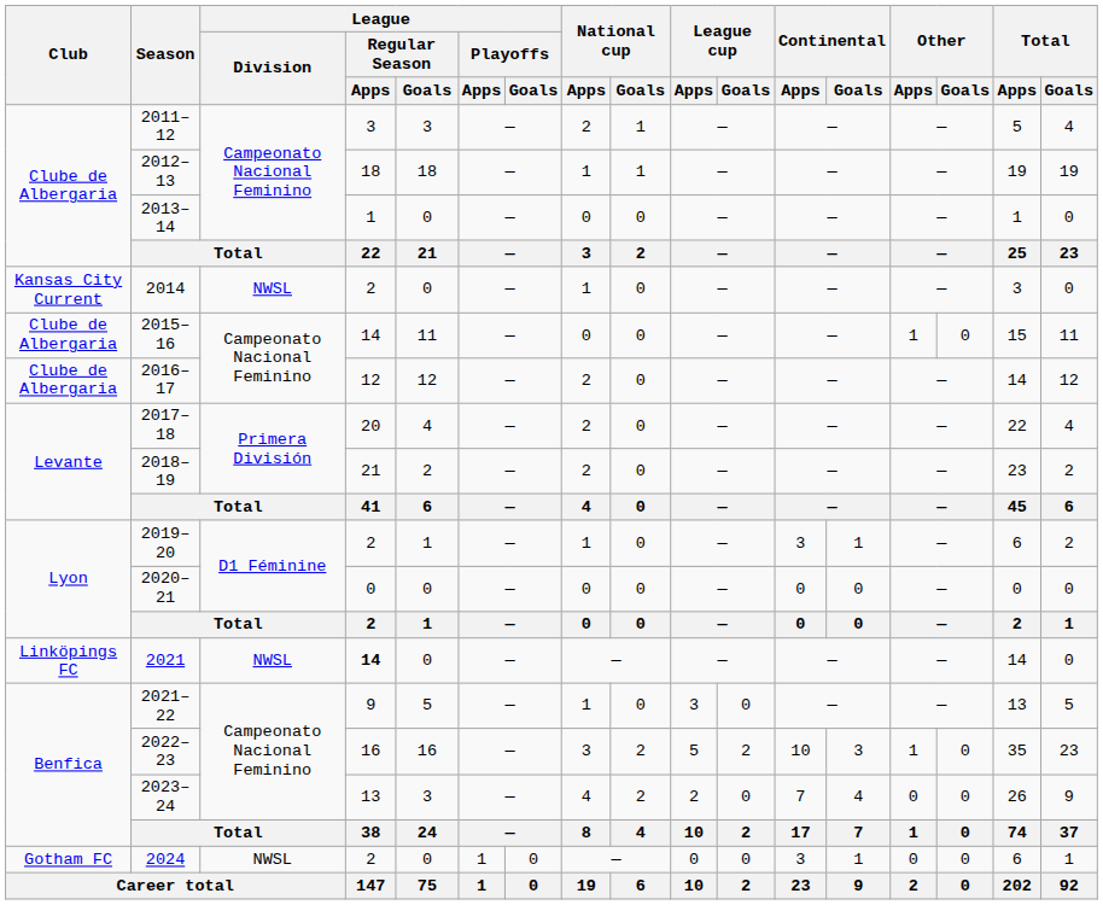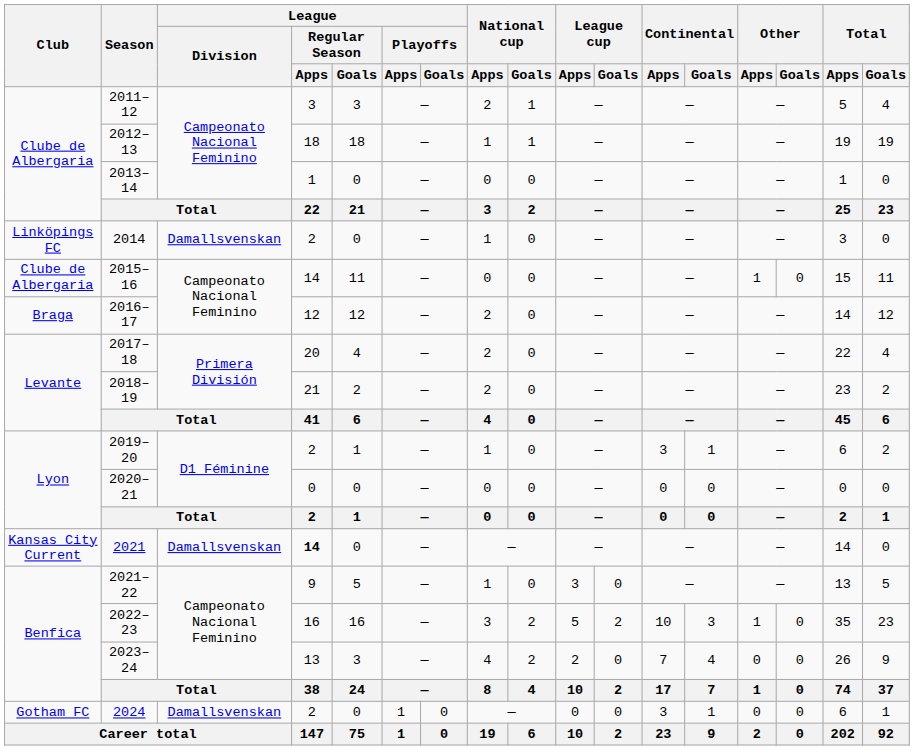2014 | Club: Kansas City Current -> Linköpings FC
2014 | League / Division: NWSL -> Damallsvenskan
2016–17 | Club: Clube de Albergaria -> Braga
2021 | Club: Linköpings FC -> Kansas City Current
2021 | League / Division: NWSL -> Damallsvenskan
2024 | League / Division: NWSL -> Damallsvenskan
